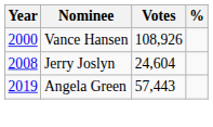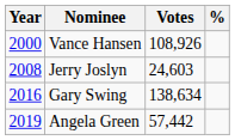Jerry Joslyn | Votes: 24,604 -> 24,603
+ row: 2016 | Gary Swing | 138,634
Angela Green | Votes: 57,443 -> 57,442
